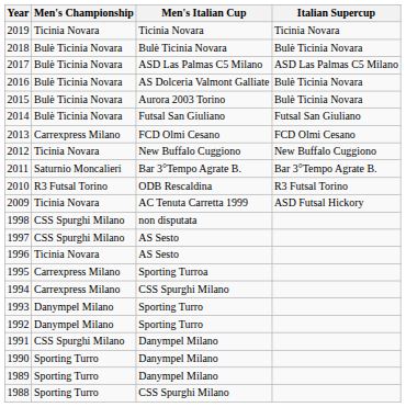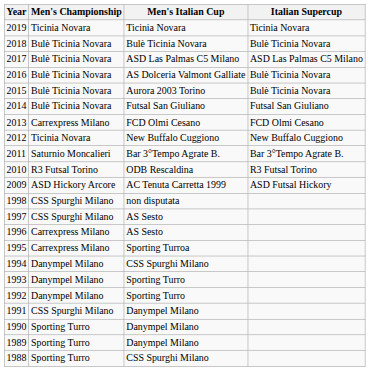2009 | Men's Championship: Ticinia Novara -> ASD Hickory Arcore
1996 | Men's Championship: Ticinia Novara -> Carrexpress Milano
1994 | Men's Championship: Carrexpress Milano -> Danympel Milano
